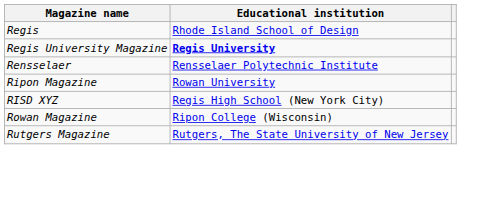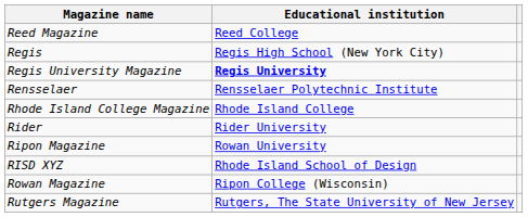+ row: Reed Magazine | Reed College
Regis | Educational institution: Rhode Island School of Design -> Regis High School (New York City)
+ row: Rhode Island College Magazine | Rhode Island College
+ row: Rider | Rider University
RISD XYZ | Educational institution: Regis High School (New York City) -> Rhode Island School of Design
